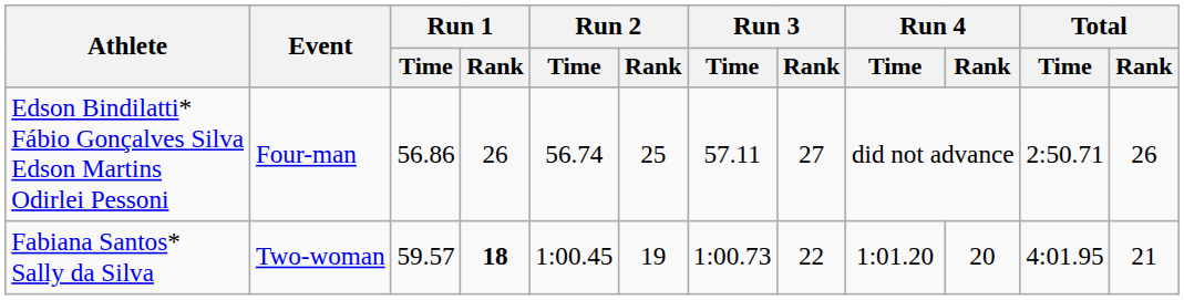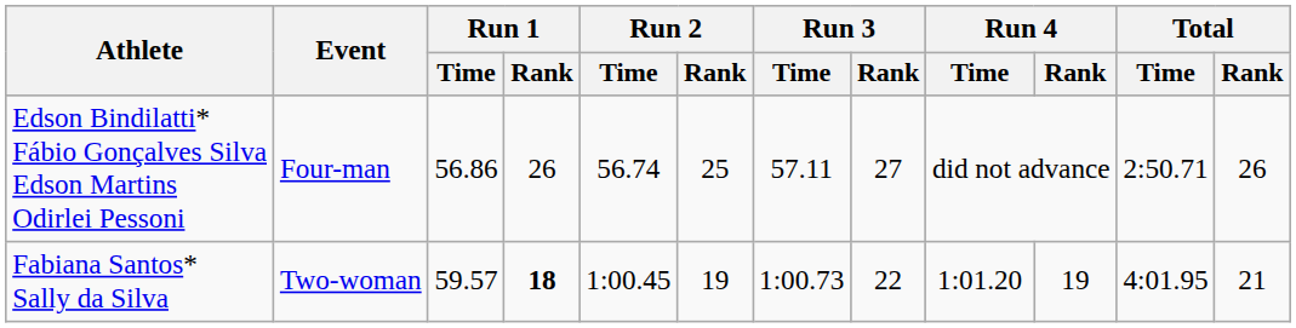Fabiana Santos* Sally da Silva | Run 4 / Rank: 20 -> 19
